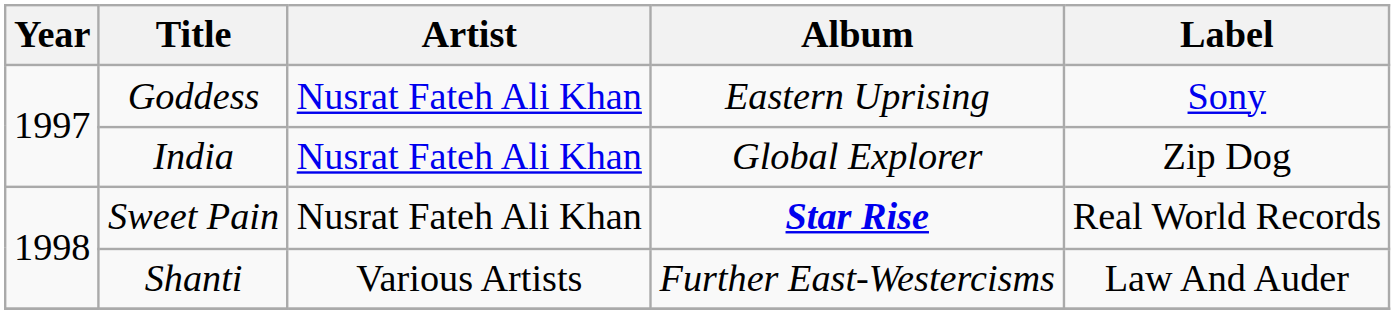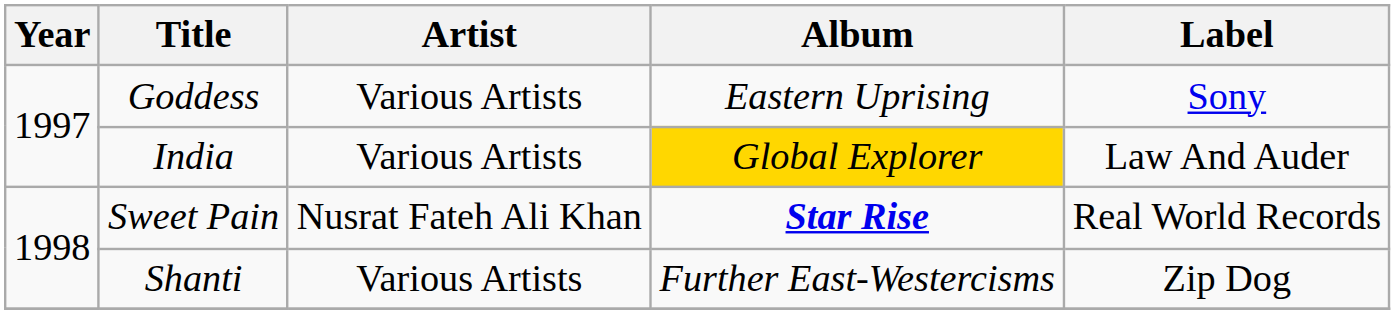Goddess | Artist: Nusrat Fateh Ali Khan -> Various Artists
India | Artist: Nusrat Fateh Ali Khan -> Various Artists
India | Album: no background -> gold background
India | Label: Zip Dog -> Law And Auder
Shanti | Label: Law And Auder -> Zip Dog
